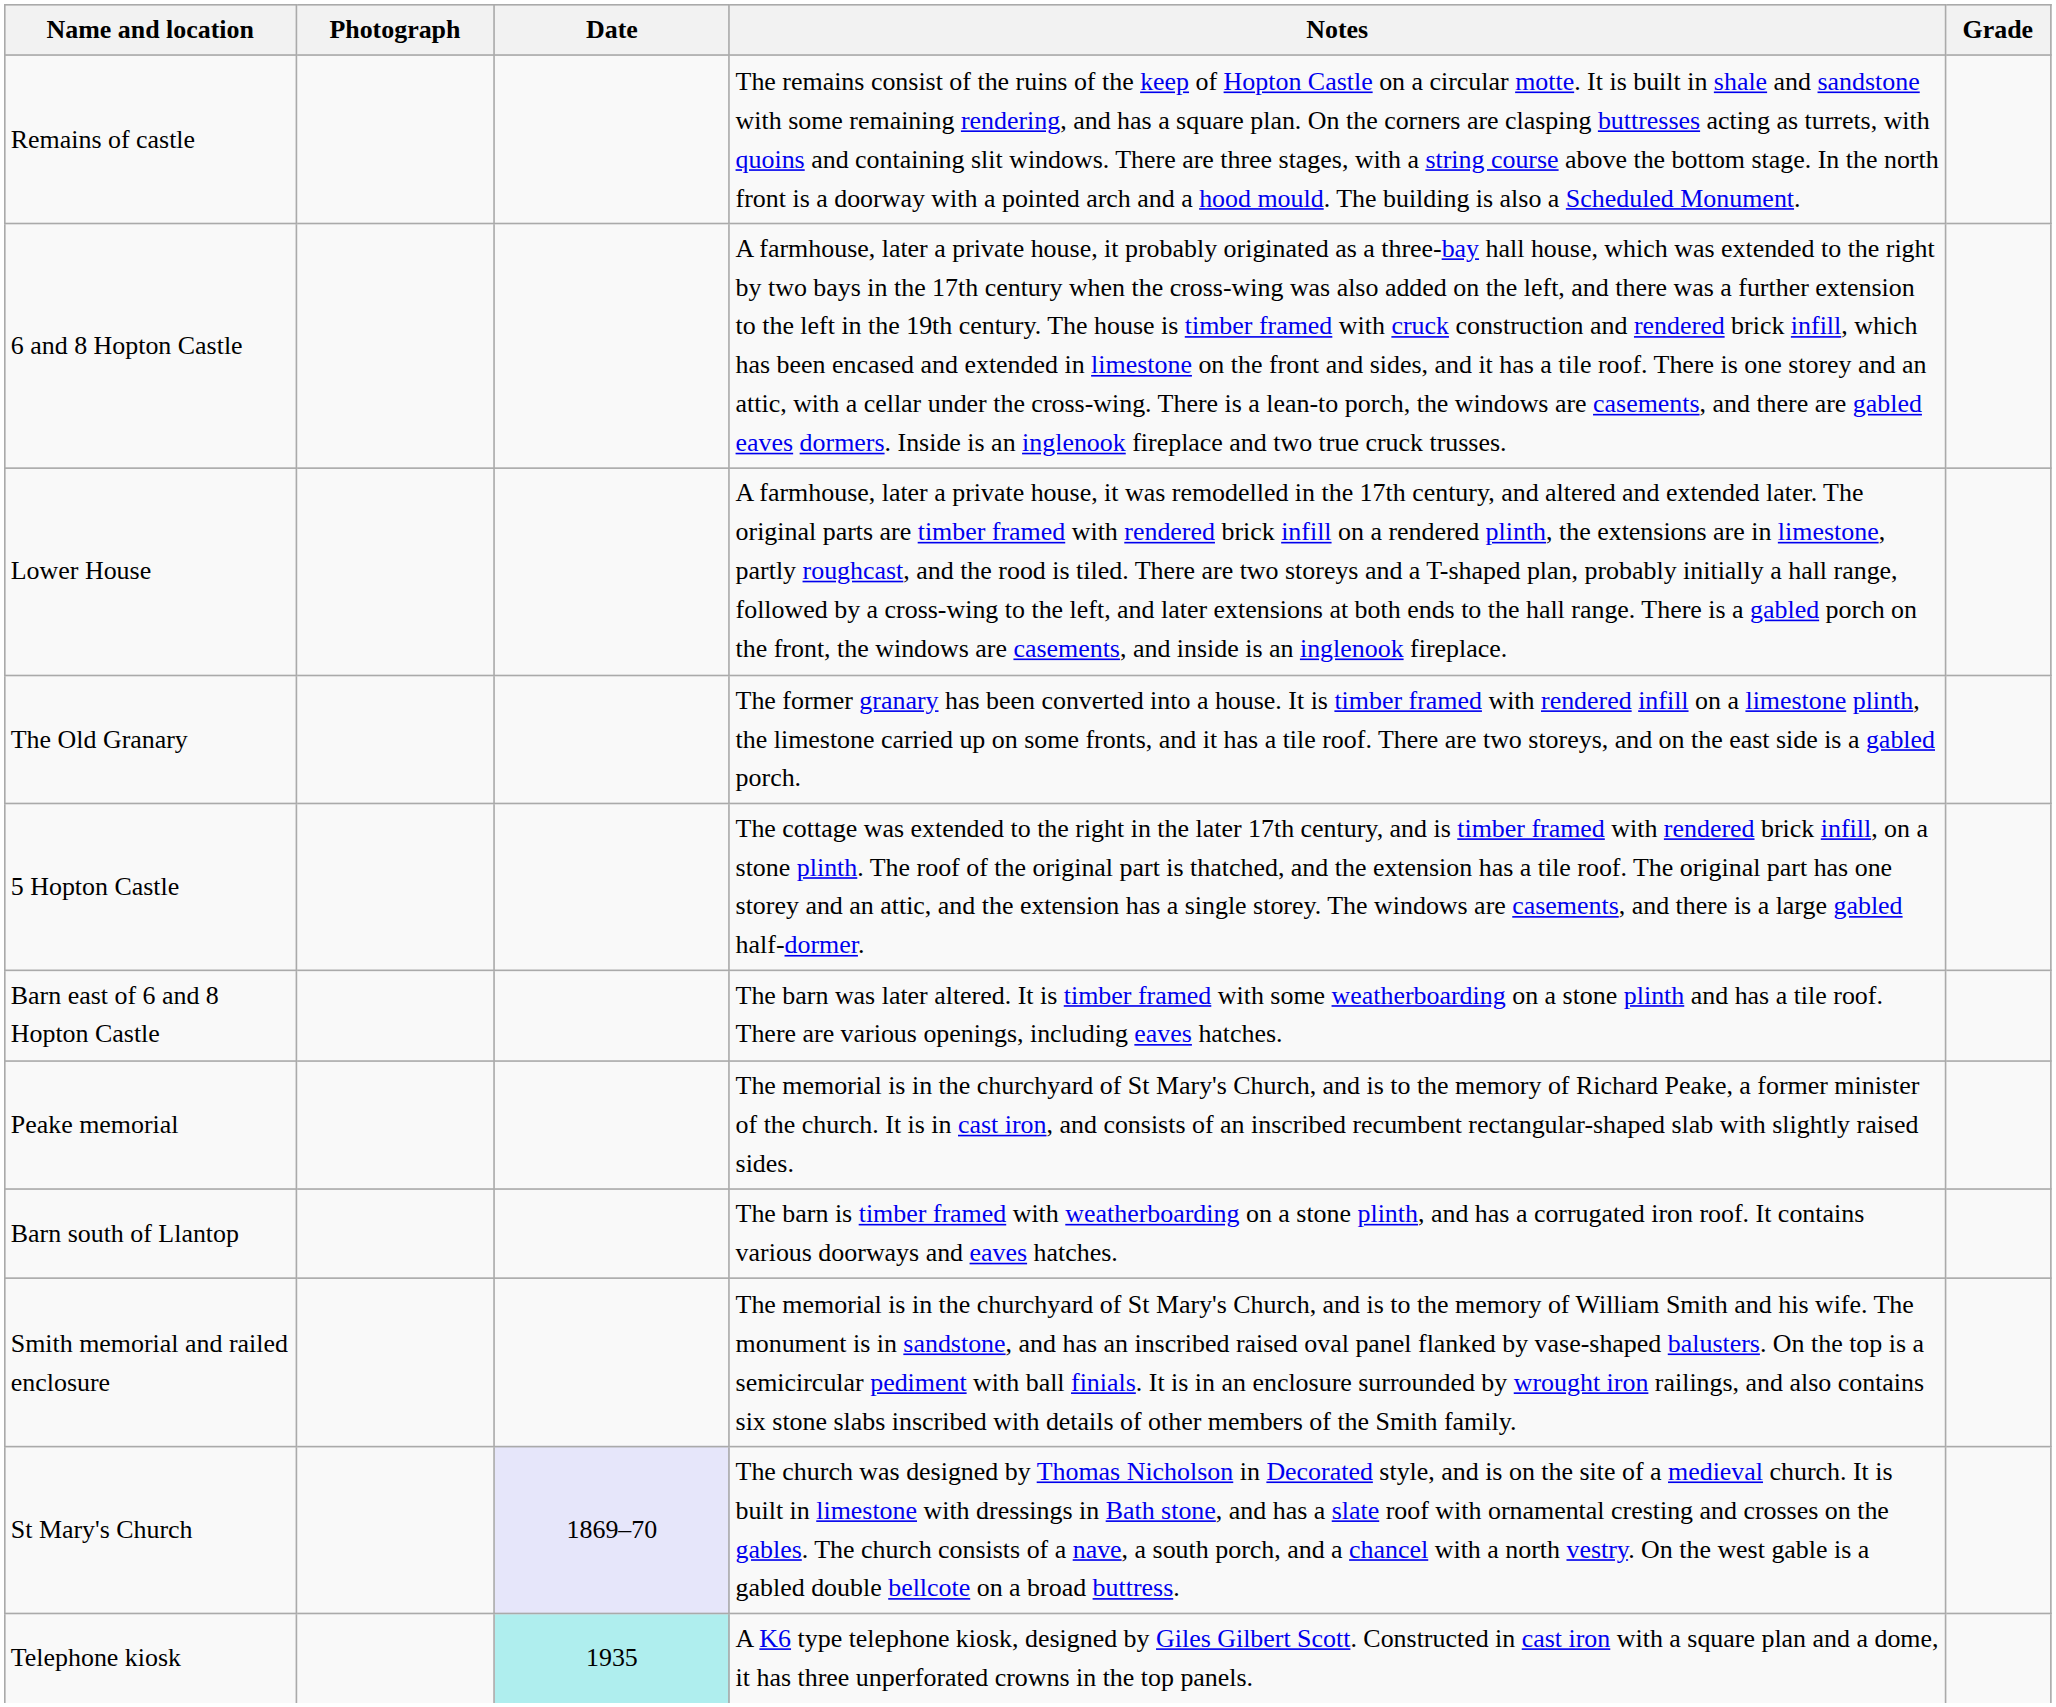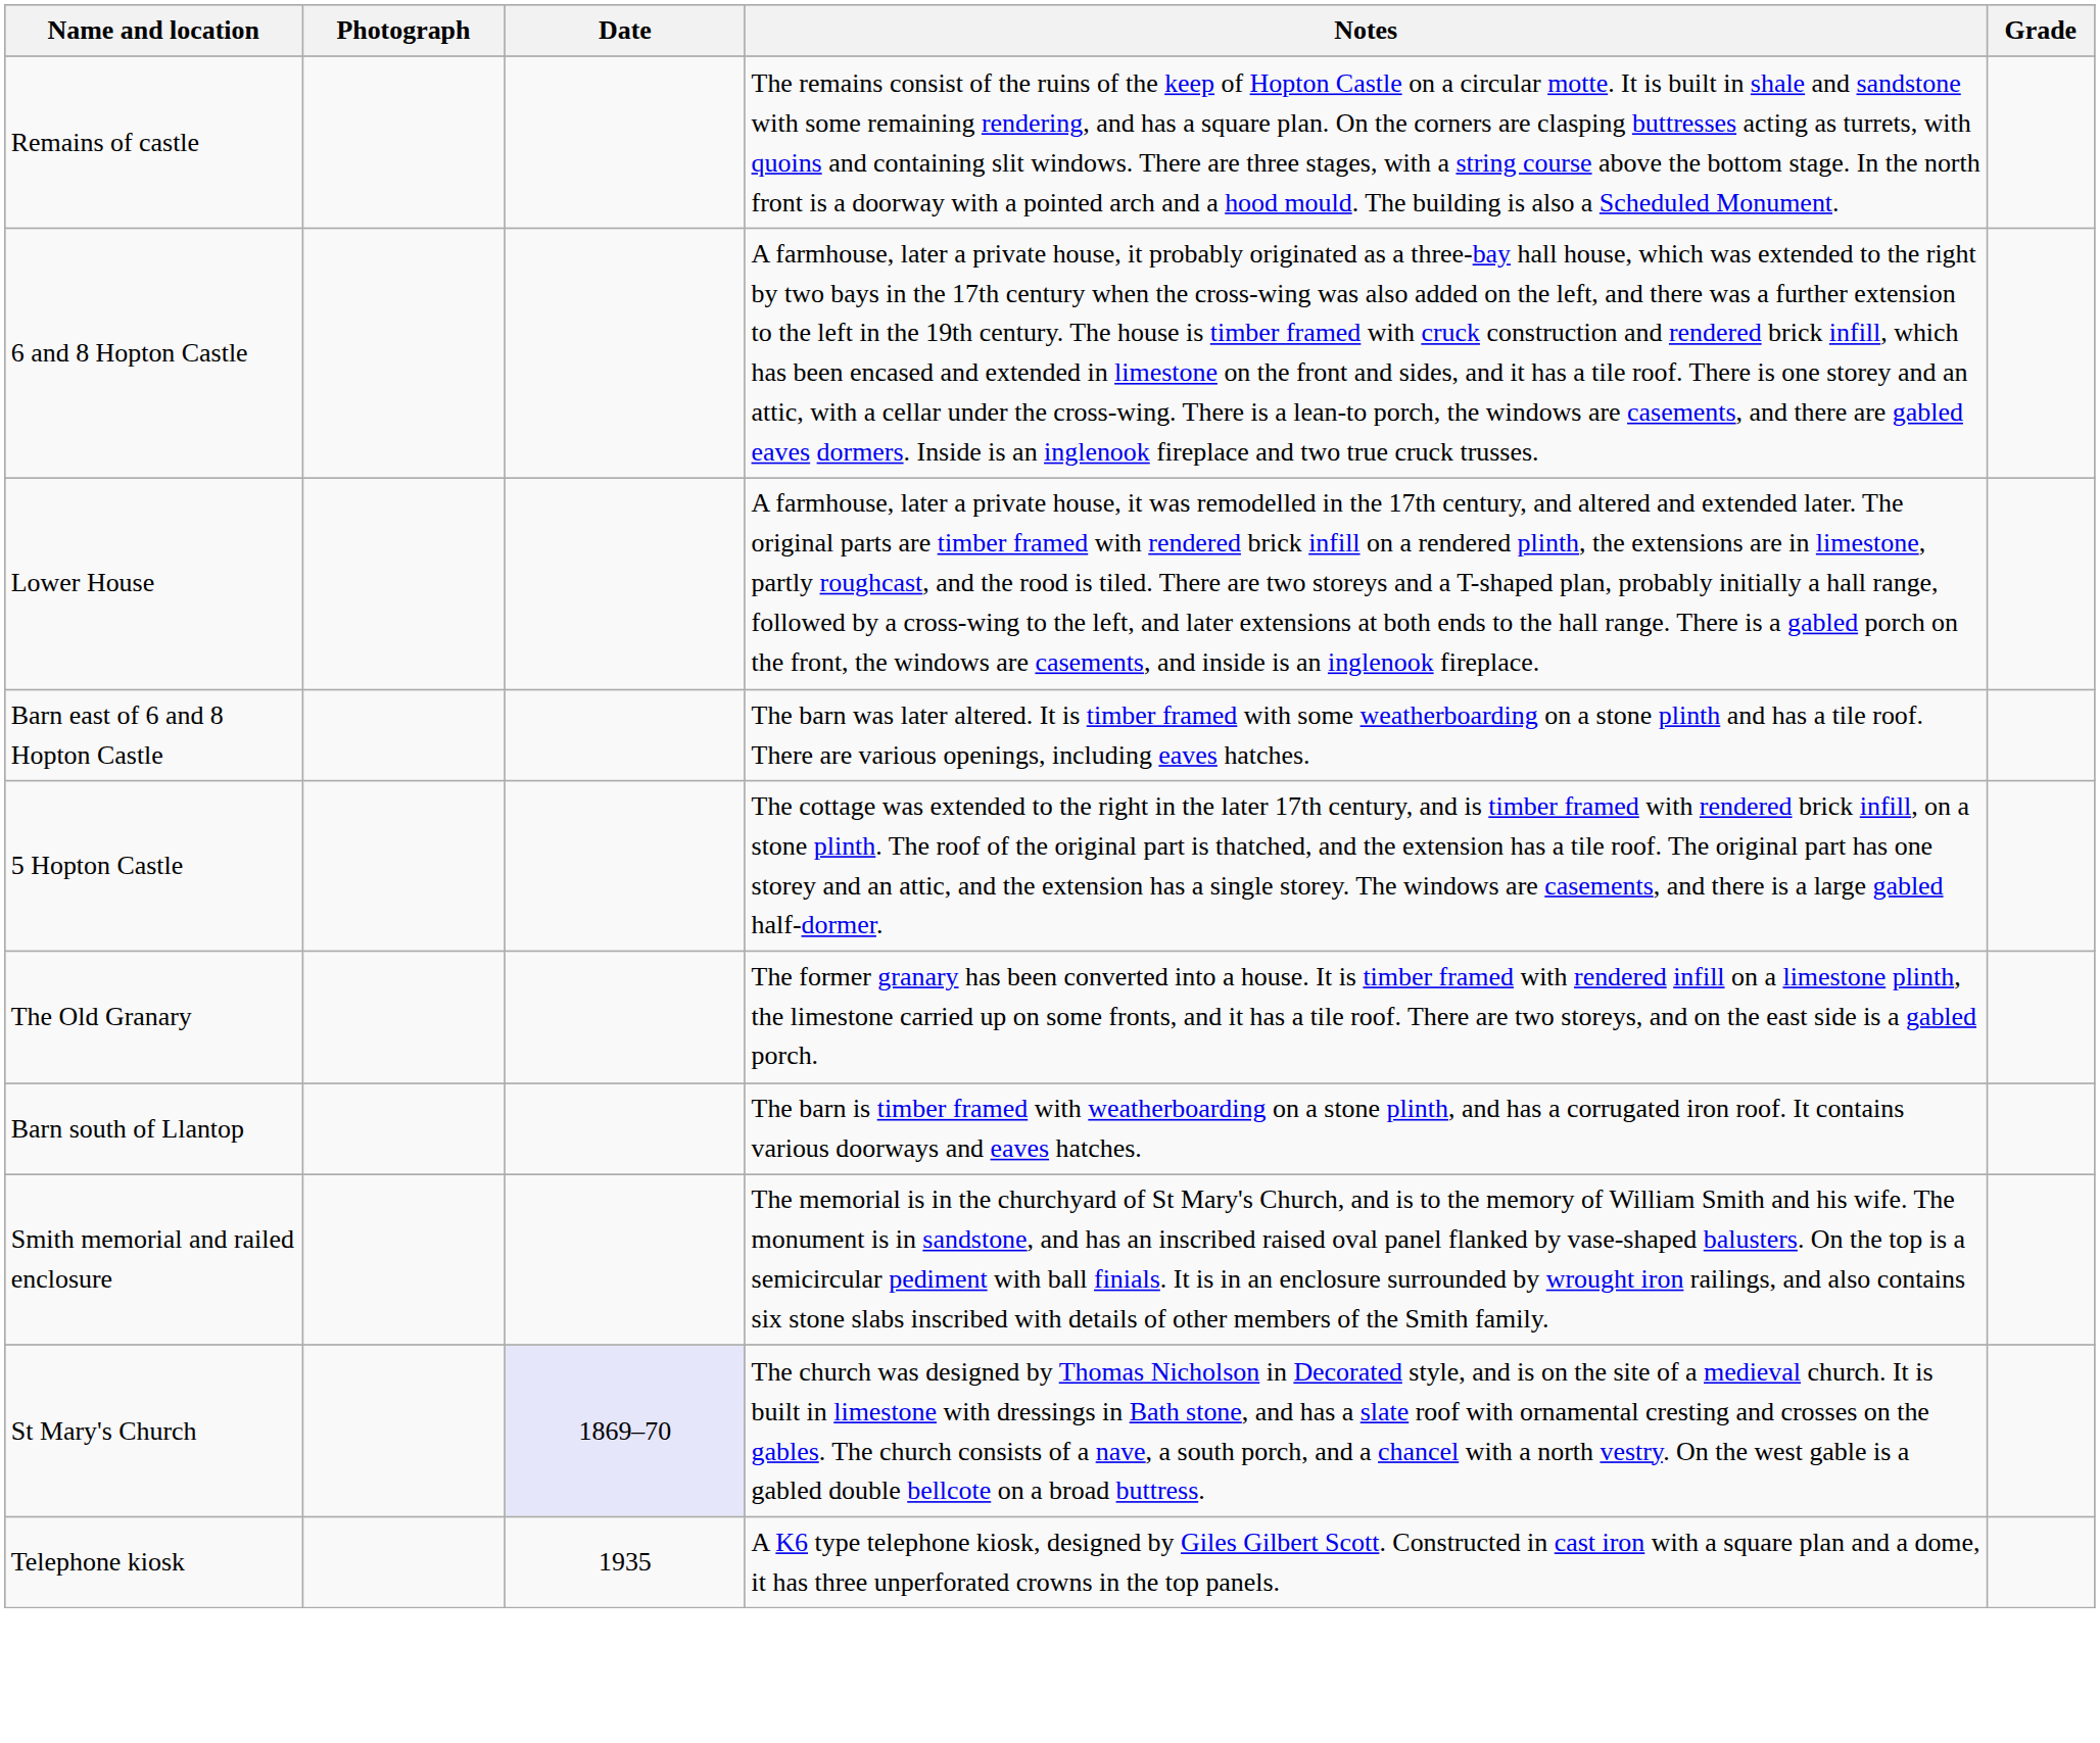rows swapped: The Old Granary <-> Barn east of 6 and 8 Hopton Castle
- row: Peake memorial | The memorial is in the churchyard of St Mary's Church, and is to the memory of Richard Peake, a former minister of the church. It is in cast iron, and consists of an inscribed recumbent rectangular-shaped slab with slightly raised sides.
Telephone kiosk | Date: paleturquoise background -> no background
